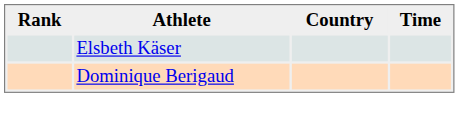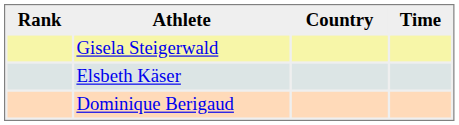+ row: Gisela Steigerwald
